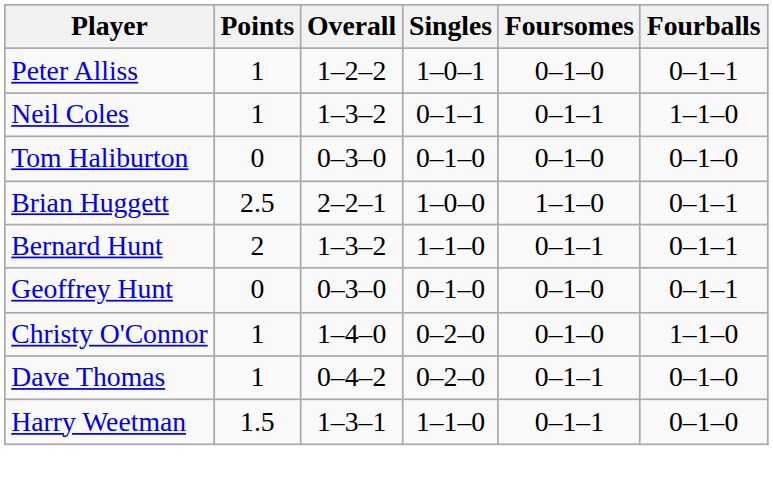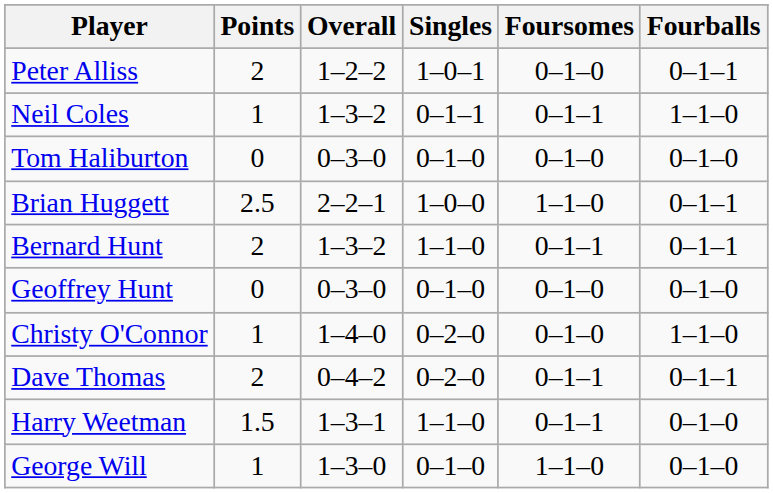Peter Alliss | Points: 1 -> 2
Geoffrey Hunt | Fourballs: 0–1–1 -> 0–1–0
Dave Thomas | Points: 1 -> 2
Dave Thomas | Fourballs: 0–1–0 -> 0–1–1
+ row: George Will | 1 | 1–3–0 | 0–1–0 | 1–1–0 | 0–1–0
